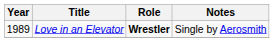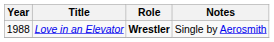Love in an Elevator | Year: 1989 -> 1988
